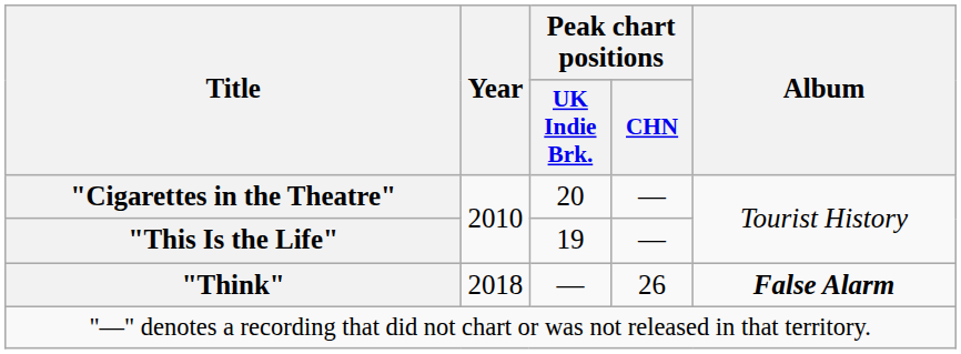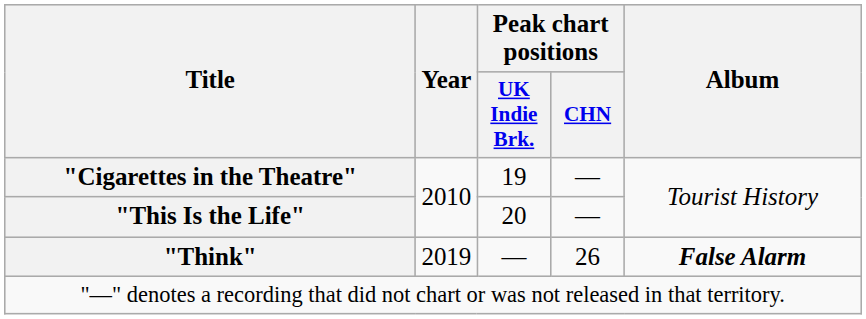"Cigarettes in the Theatre" | Peak chart positions / UK Indie Brk.: 20 -> 19
"This Is the Life" | Peak chart positions / UK Indie Brk.: 19 -> 20
"Think" | Year: 2018 -> 2019
